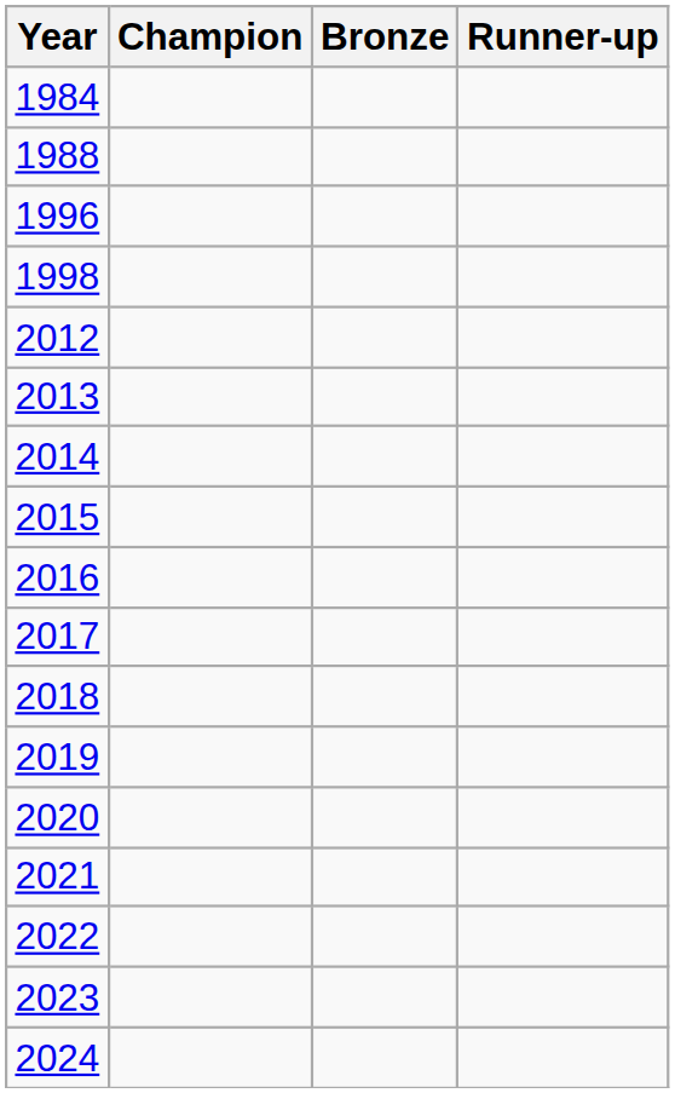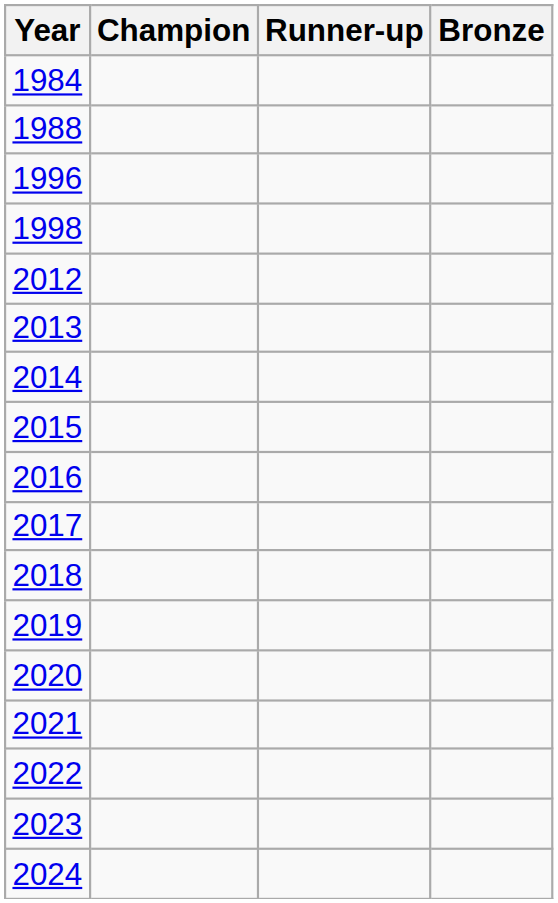columns swapped: Runner-up <-> Bronze
